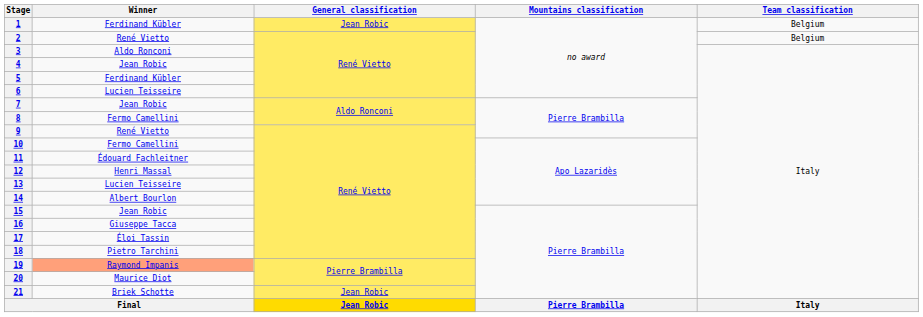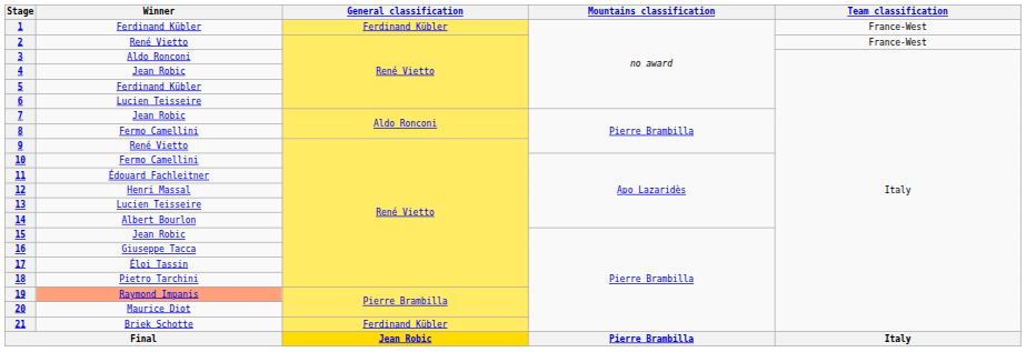1 | General classification: Jean Robic -> Ferdinand Kübler
1 | Team classification: Belgium -> France-West
2 | Team classification: Belgium -> France-West
21 | General classification: Jean Robic -> Ferdinand Kübler
